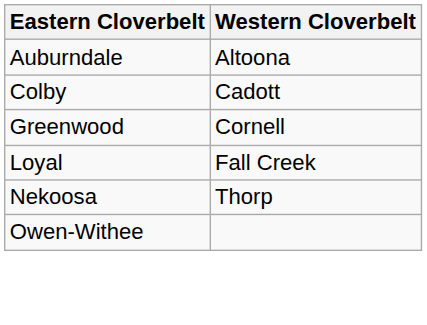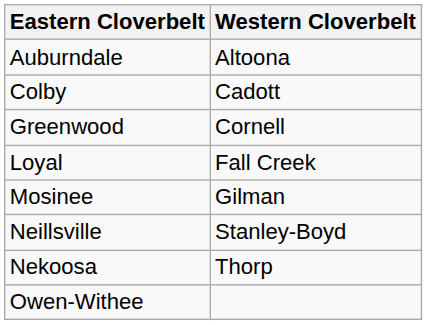+ row: Mosinee | Gilman
+ row: Neillsville | Stanley-Boyd
